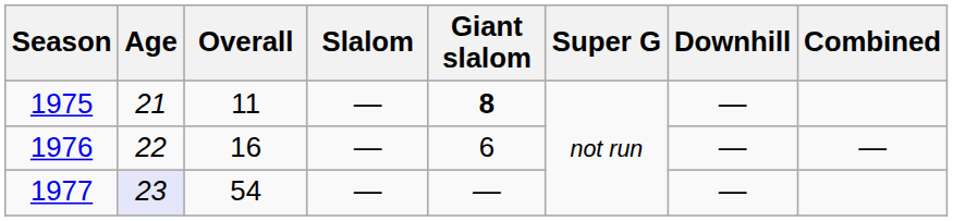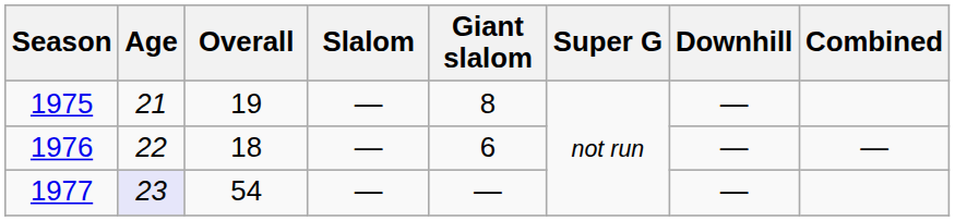1975 | Overall: 11 -> 19
1975 | Giant slalom: bold -> normal
1976 | Overall: 16 -> 18
